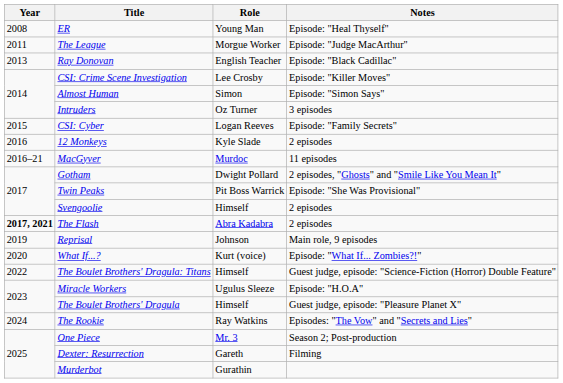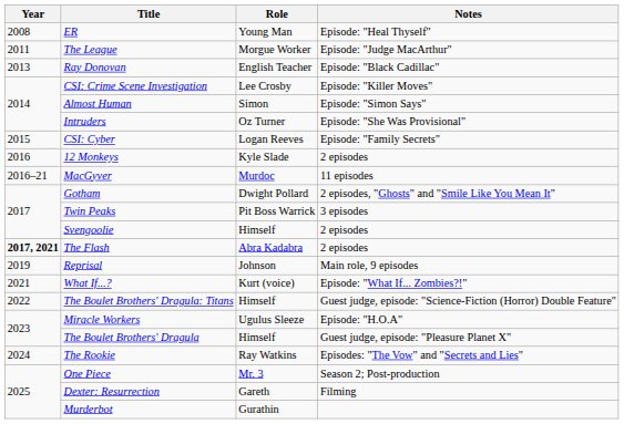Intruders | Notes: 3 episodes -> Episode: "She Was Provisional"
Twin Peaks | Notes: Episode: "She Was Provisional" -> 3 episodes
What If...? | Year: 2020 -> 2021
